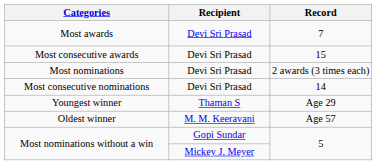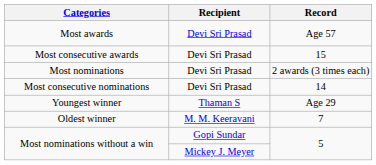Most awards | Record: 7 -> Age 57
Oldest winner | Record: Age 57 -> 7
